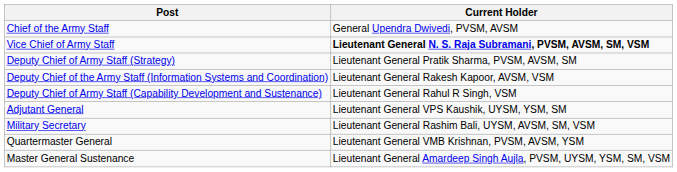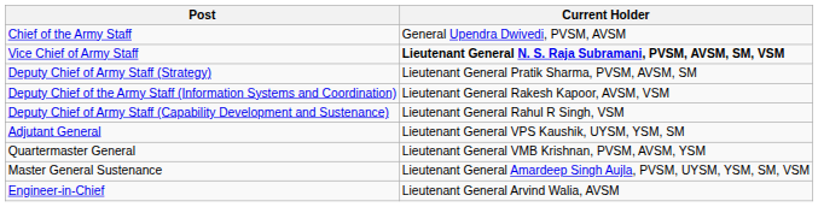- row: Military Secretary | Lieutenant General Rashim Bali, UYSM, AVSM, SM, VSM
+ row: Engineer-in-Chief | Lieutenant General Arvind Walia, AVSM
